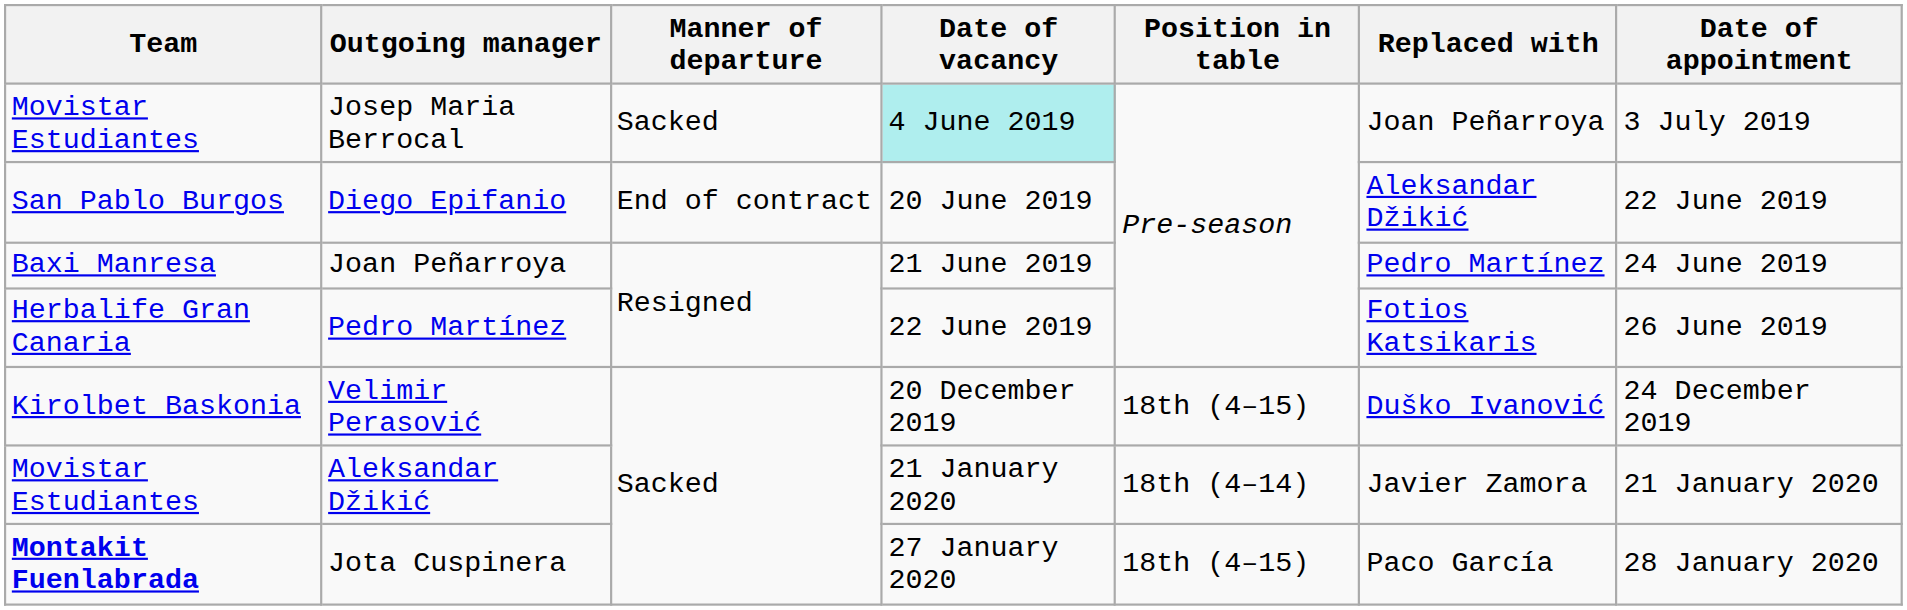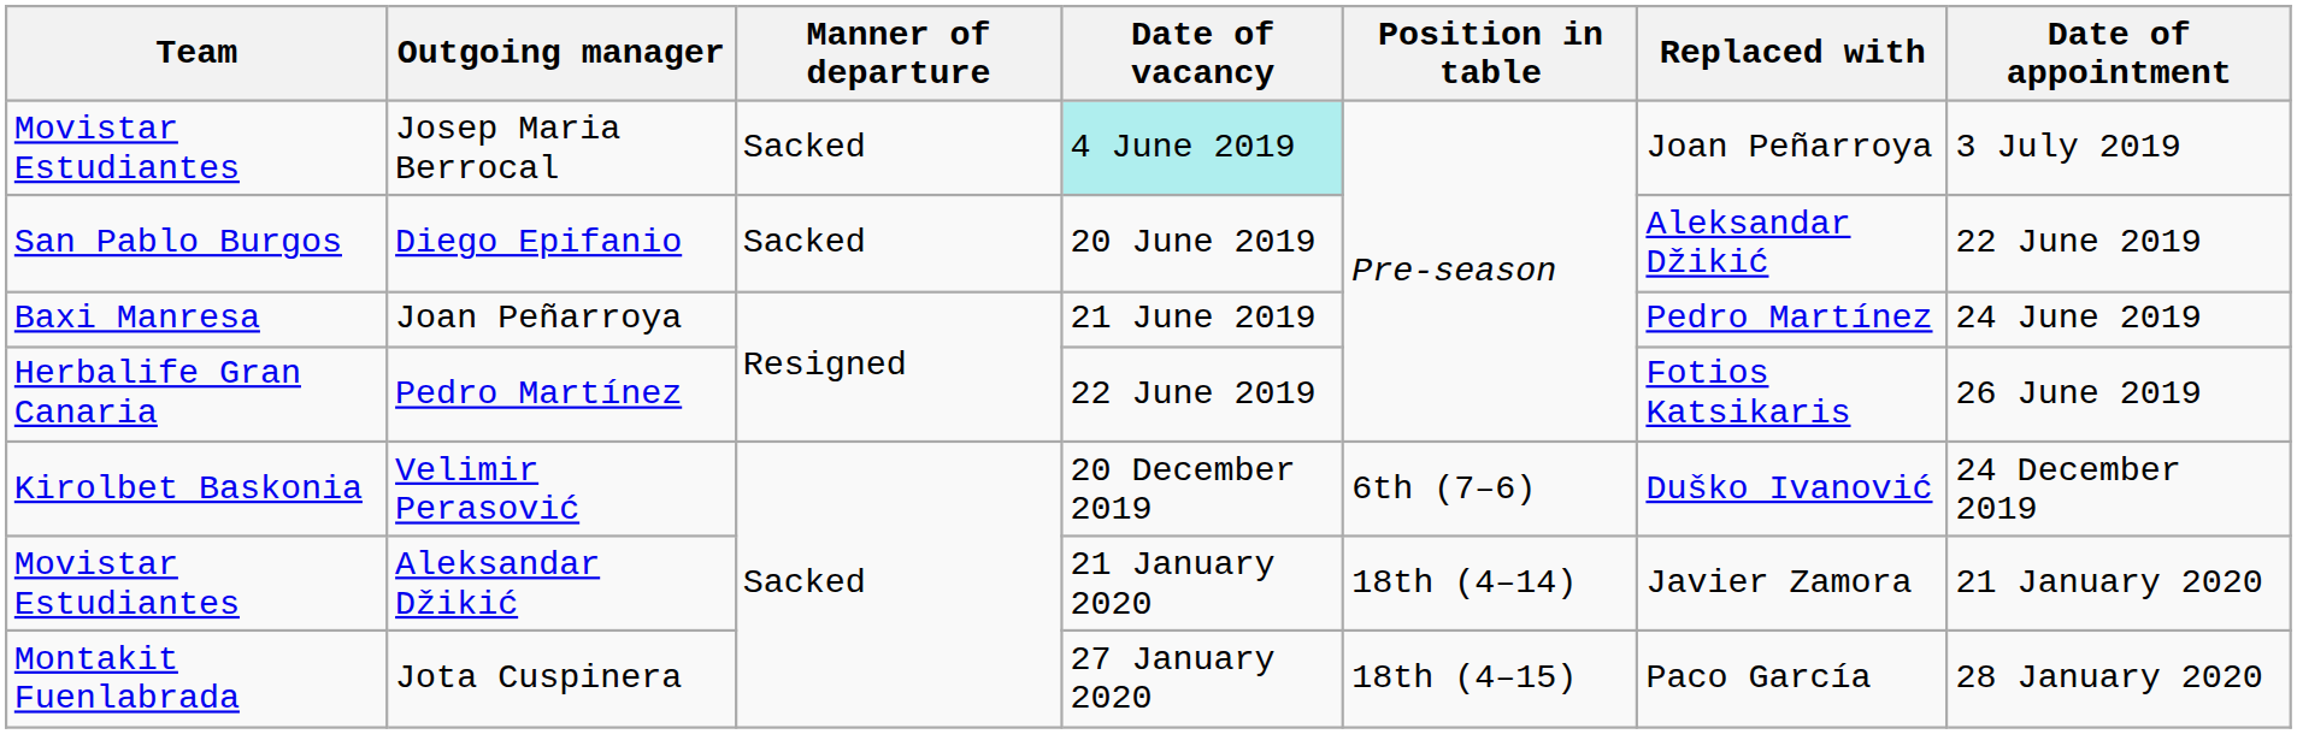Diego Epifanio | Manner of departure: End of contract -> Sacked
Velimir Perasović | Position in table: 18th (4–15) -> 6th (7–6)
Jota Cuspinera | Team: bold -> normal
